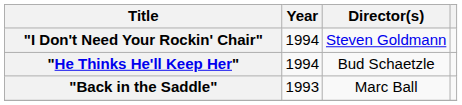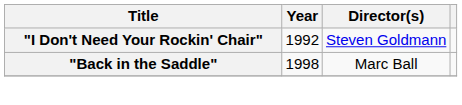"I Don't Need Your Rockin' Chair" | Year: 1994 -> 1992
- row: "He Thinks He'll Keep Her" | 1994 | Bud Schaetzle
"Back in the Saddle" | Year: 1993 -> 1998
